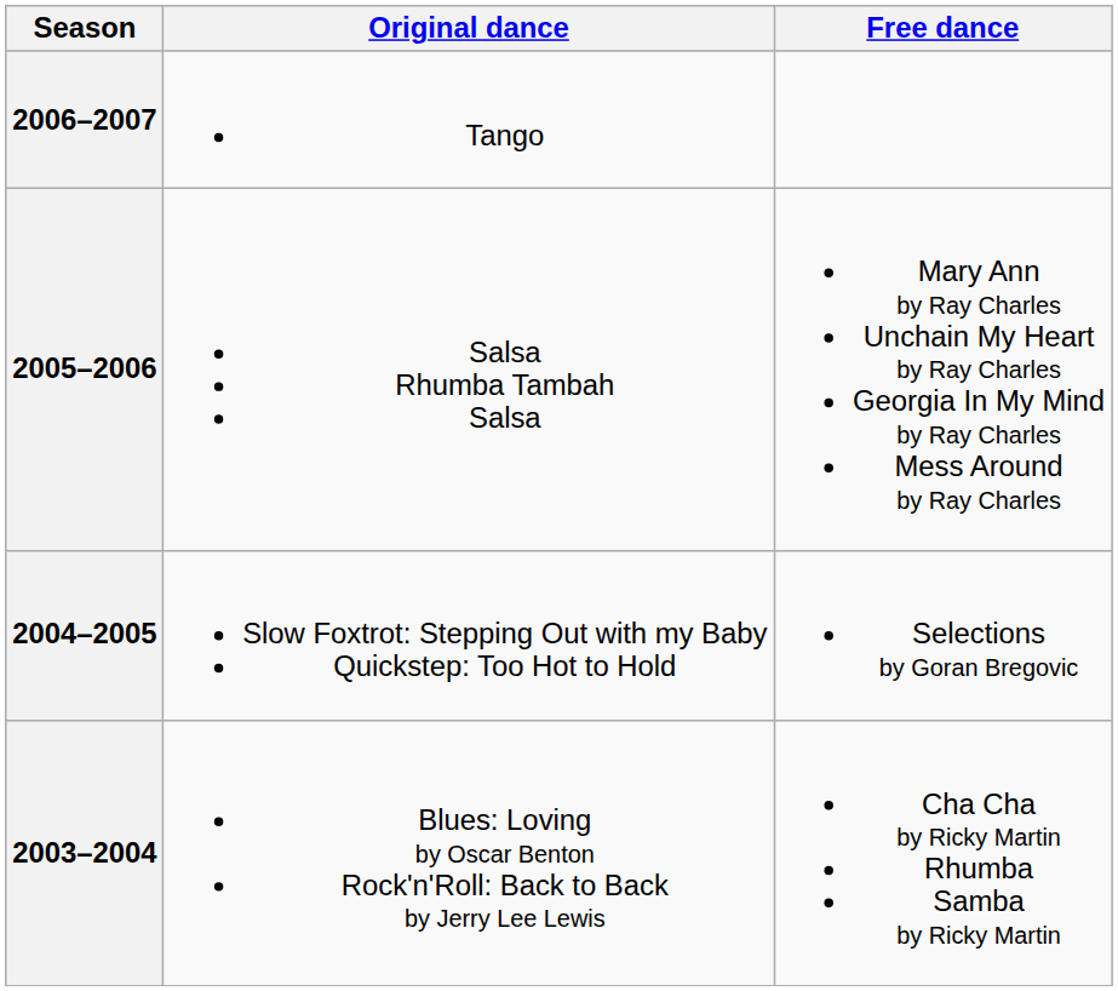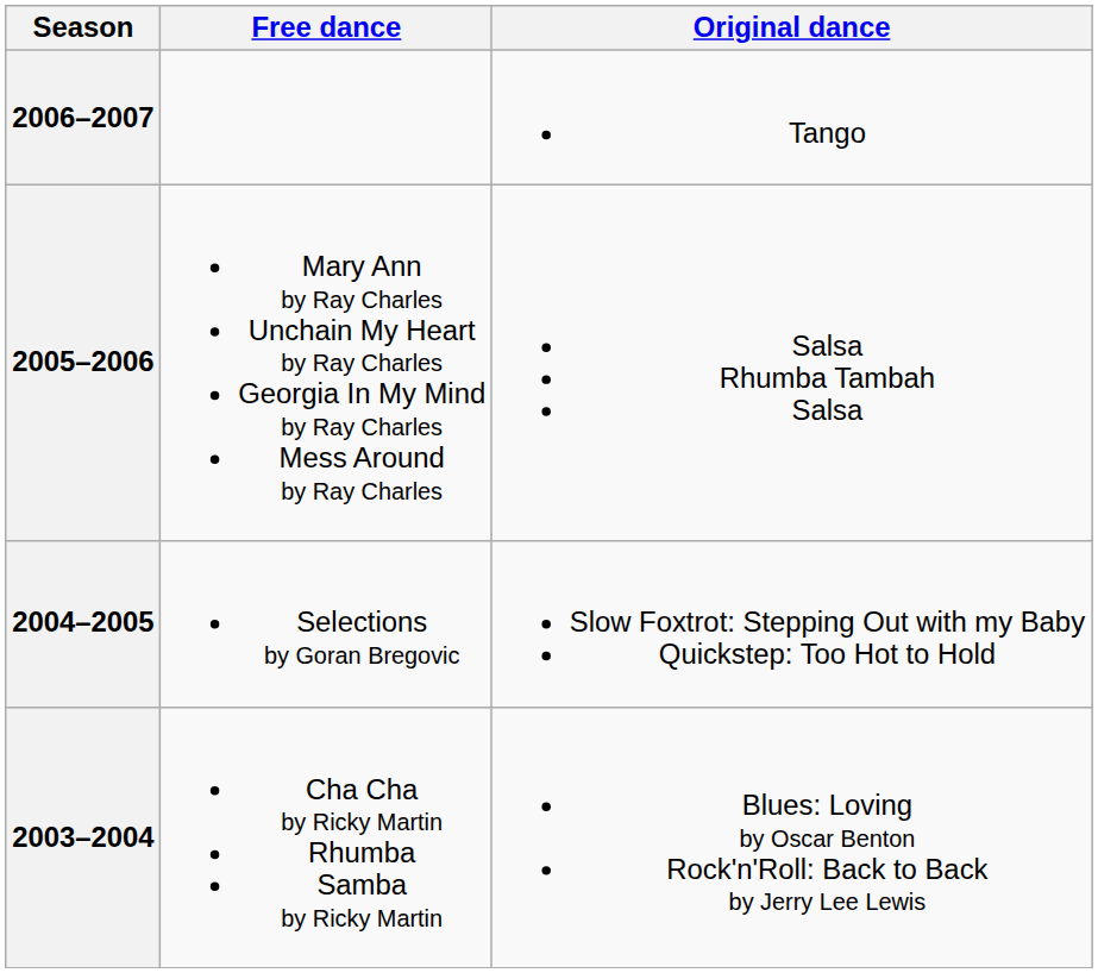columns swapped: Original dance <-> Free dance
